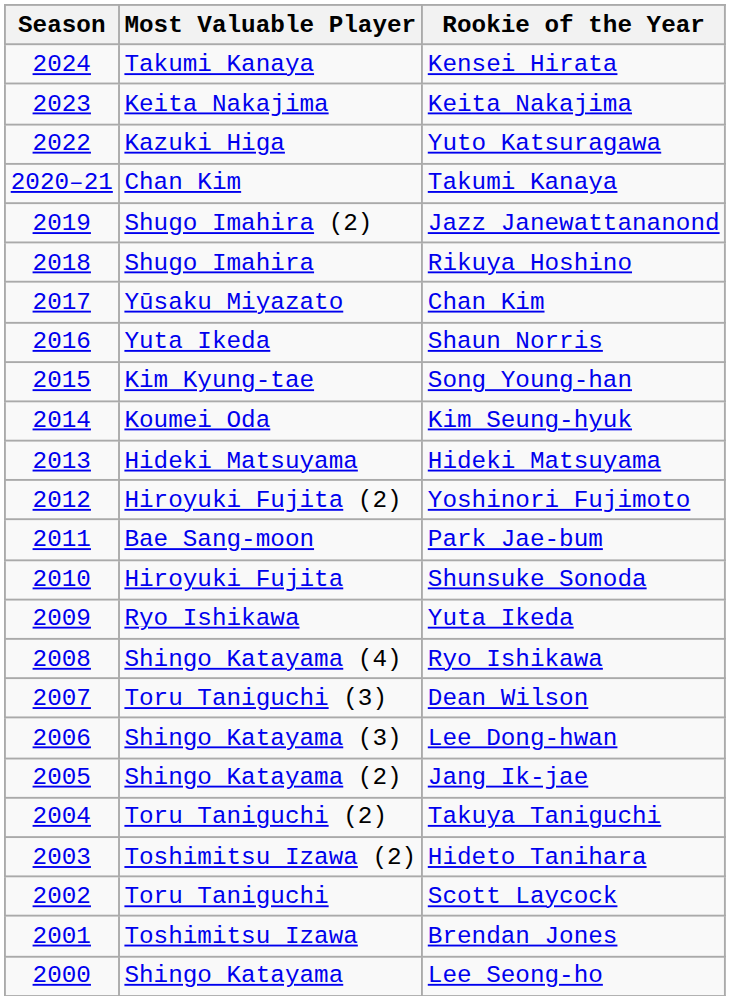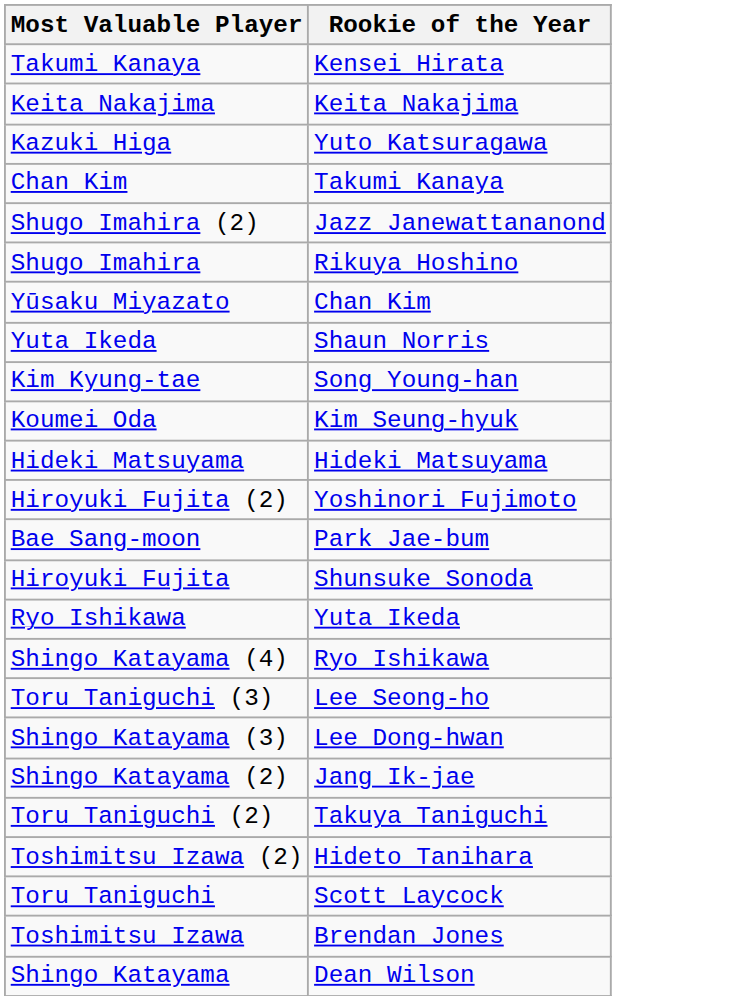- column: Season | 2024 | 2023 | 2022 | 2020–21 | 2019 | 2018 | 2017 | 2016 | 2015 | 2014 | 2013 | 2012 | 2011 | 2010 | 2009 | 2008 | 2007 | 2006 | 2005 | 2004 | 2003 | 2002 | 2001 | 2000
Toru Taniguchi (3) | Rookie of the Year: Dean Wilson -> Lee Seong-ho
Shingo Katayama | Rookie of the Year: Lee Seong-ho -> Dean Wilson
